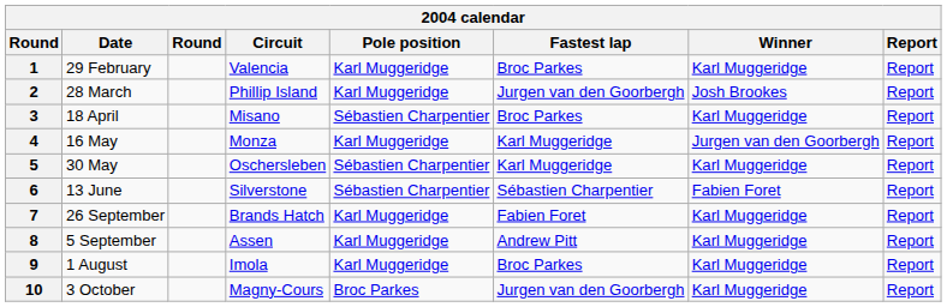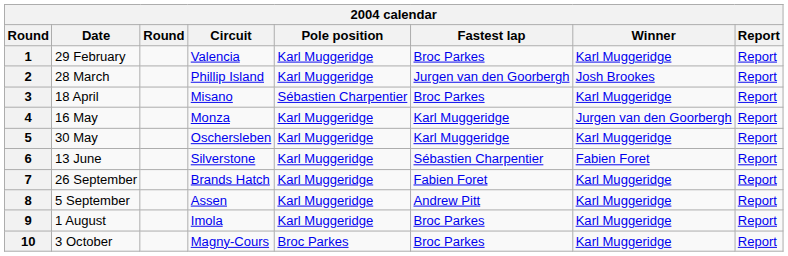5 | Pole position: Sébastien Charpentier -> Karl Muggeridge
6 | Pole position: Sébastien Charpentier -> Karl Muggeridge
10 | Fastest lap: Jurgen van den Goorbergh -> Broc Parkes
